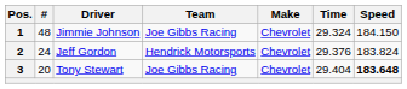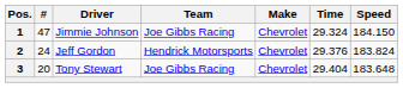1 | #: 48 -> 47
3 | Speed: bold -> normal
